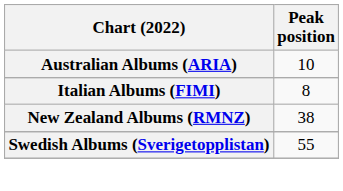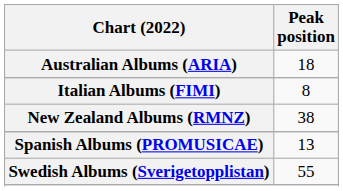Australian Albums (ARIA) | Peak position: 10 -> 18
+ row: Spanish Albums (PROMUSICAE) | 13
